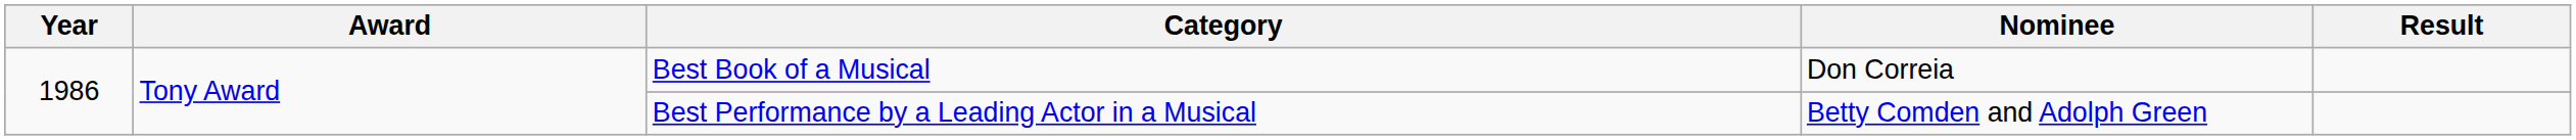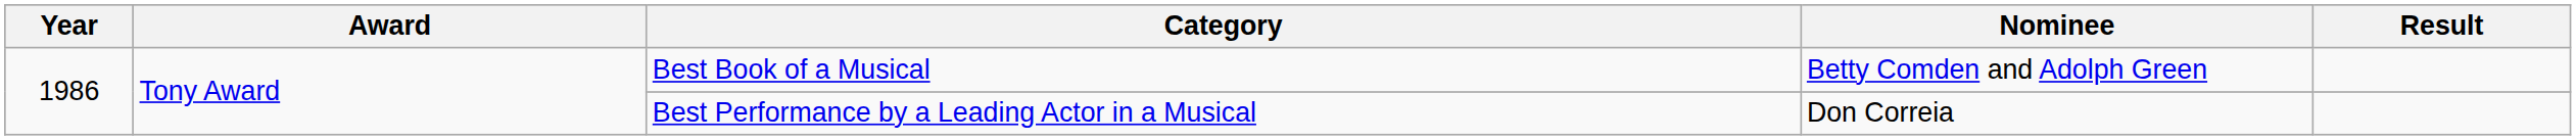Best Book of a Musical | Nominee: Don Correia -> Betty Comden and Adolph Green
Best Performance by a Leading Actor in a Musical | Nominee: Betty Comden and Adolph Green -> Don Correia
